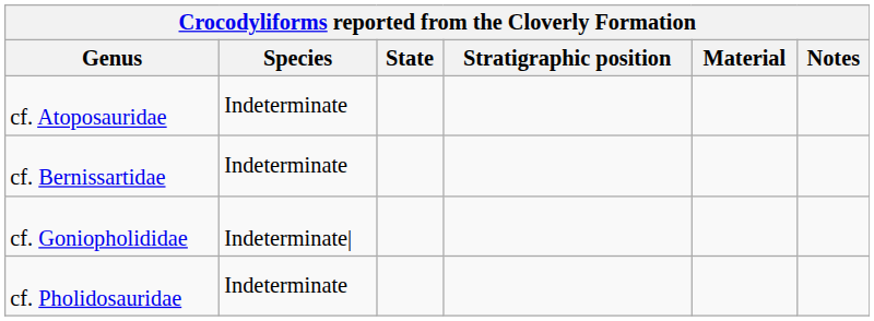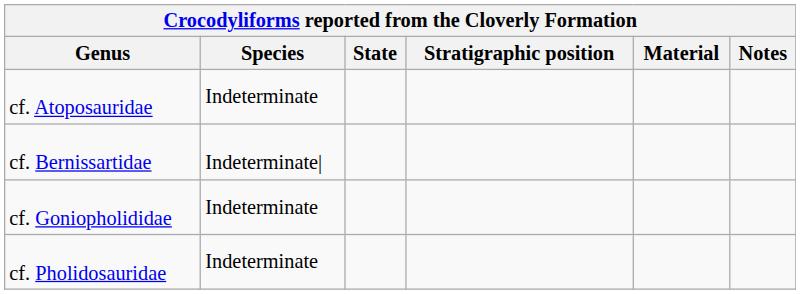cf. Bernissartidae | Species: Indeterminate -> Indeterminate|
cf. Goniopholididae | Species: Indeterminate| -> Indeterminate
